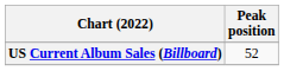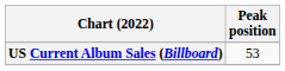US Current Album Sales (Billboard) | Peak position: 52 -> 53
